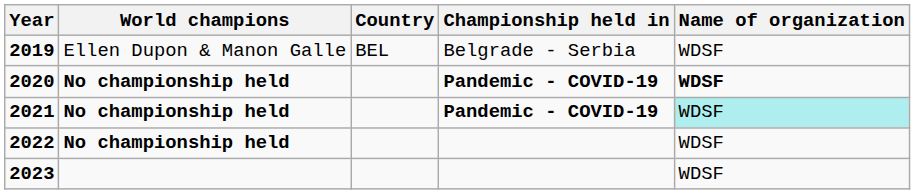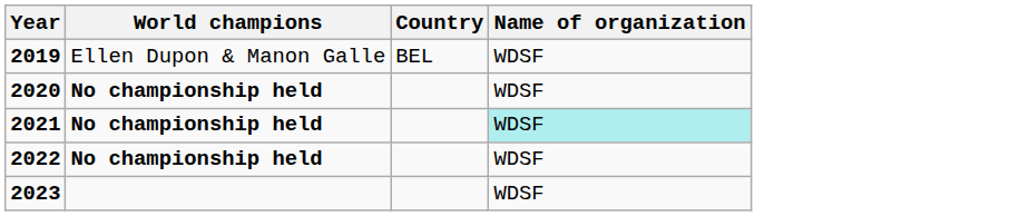- column: Championship held in | Belgrade - Serbia | Pandemic - COVID-19 | Pandemic - COVID-19
2020 | Name of organization: bold -> normal
